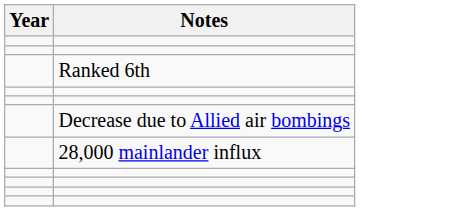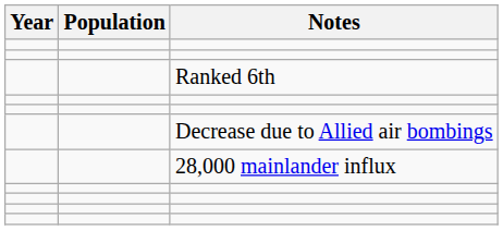+ column: Population
